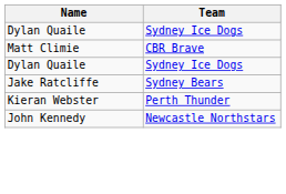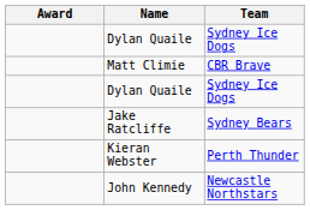+ column: Award
